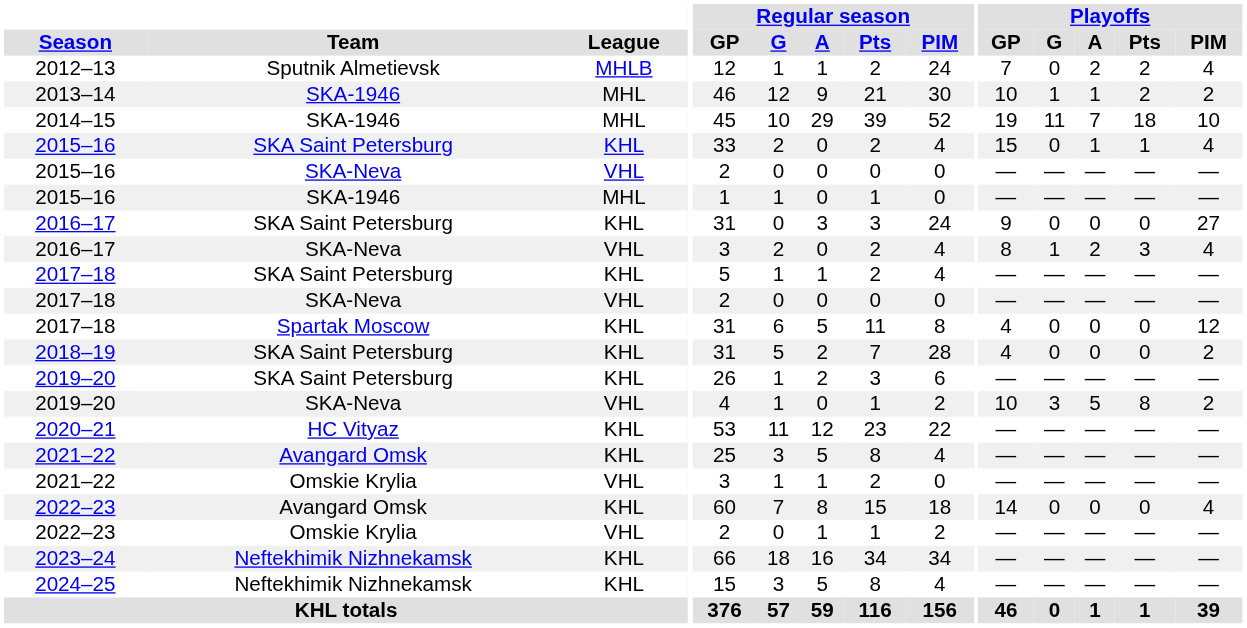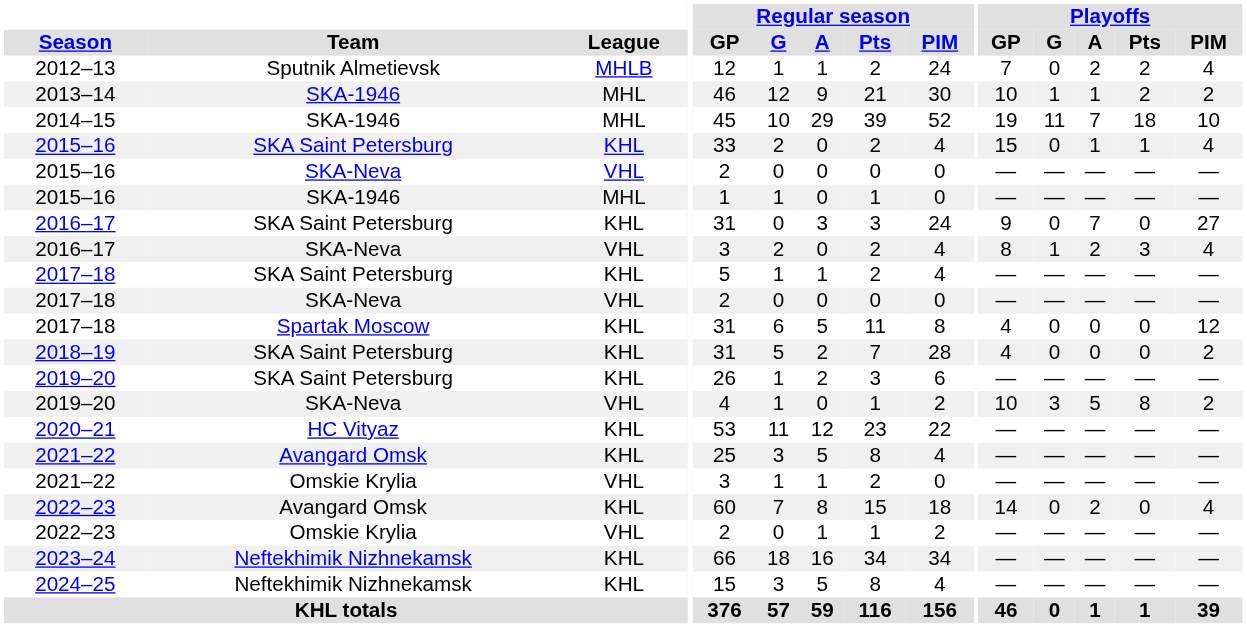2016–17 / SKA Saint Petersburg | Playoffs / A: 0 -> 7
2022–23 / Avangard Omsk | Playoffs / A: 0 -> 2
